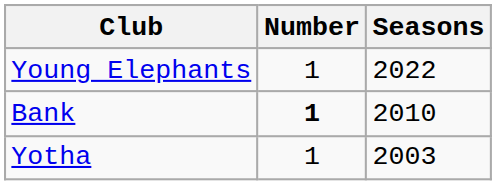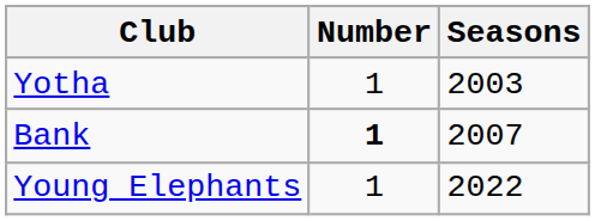rows swapped: Yotha <-> Young Elephants
Bank | Seasons: 2010 -> 2007
